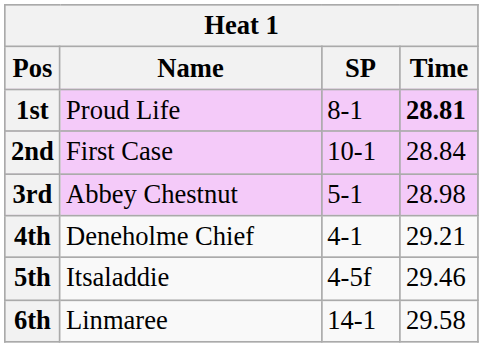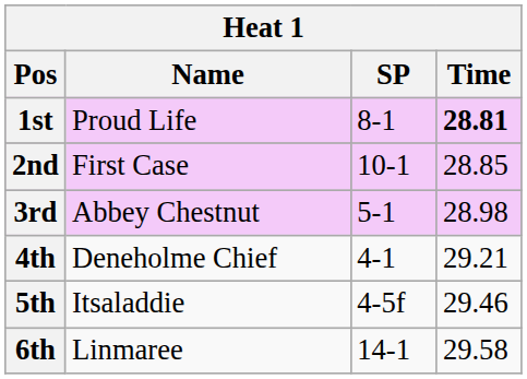2nd | Time: 28.84 -> 28.85
